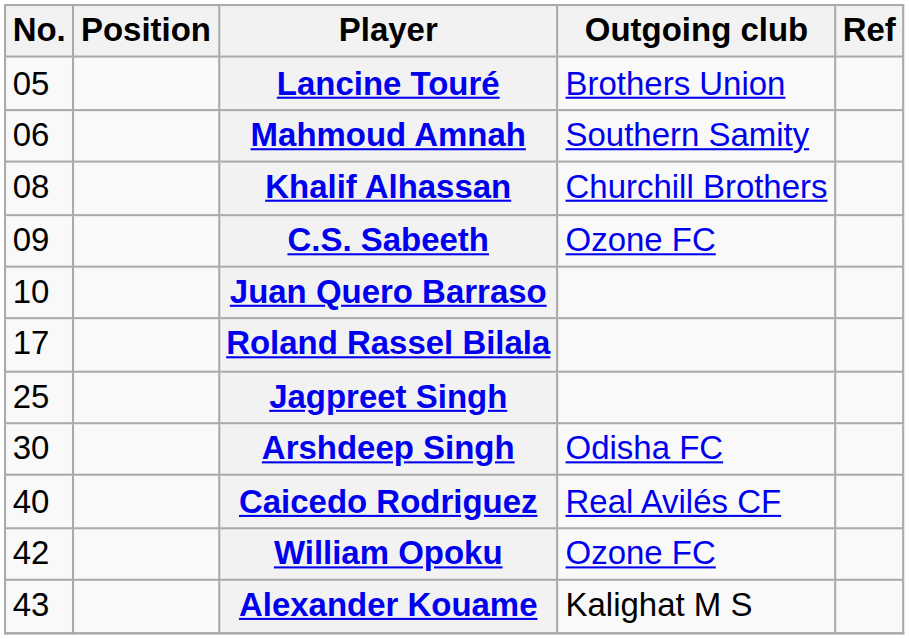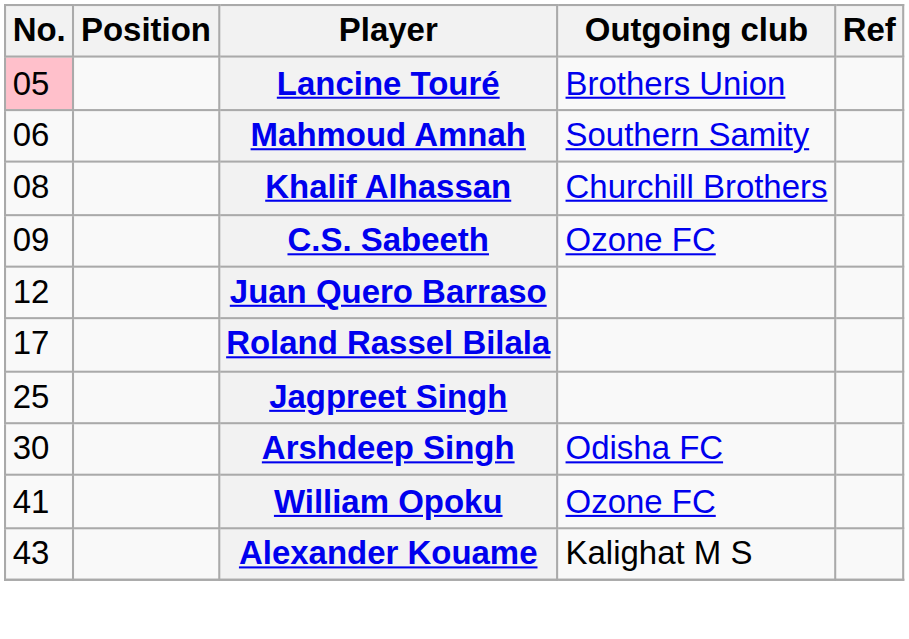Lancine Touré | No.: no background -> pink background
Juan Quero Barraso | No.: 10 -> 12
- row: 40 | Caicedo Rodriguez | Real Avilés CF
William Opoku | No.: 42 -> 41
